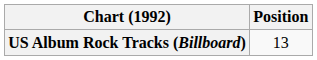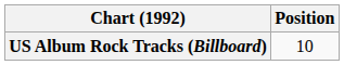US Album Rock Tracks (Billboard) | Position: 13 -> 10
